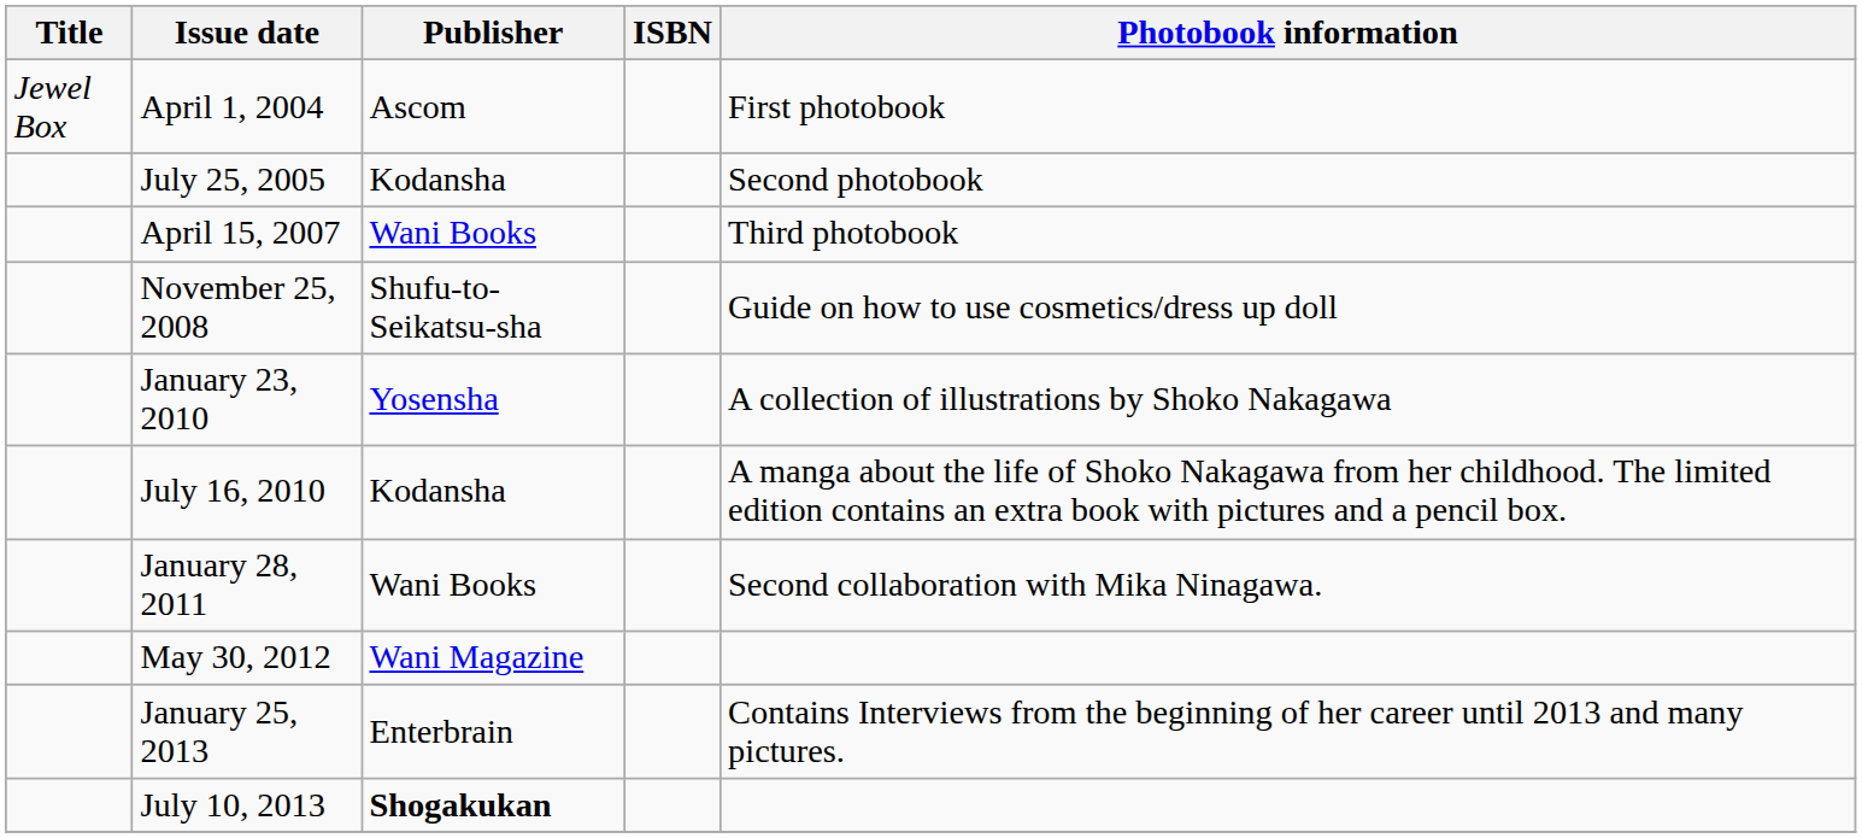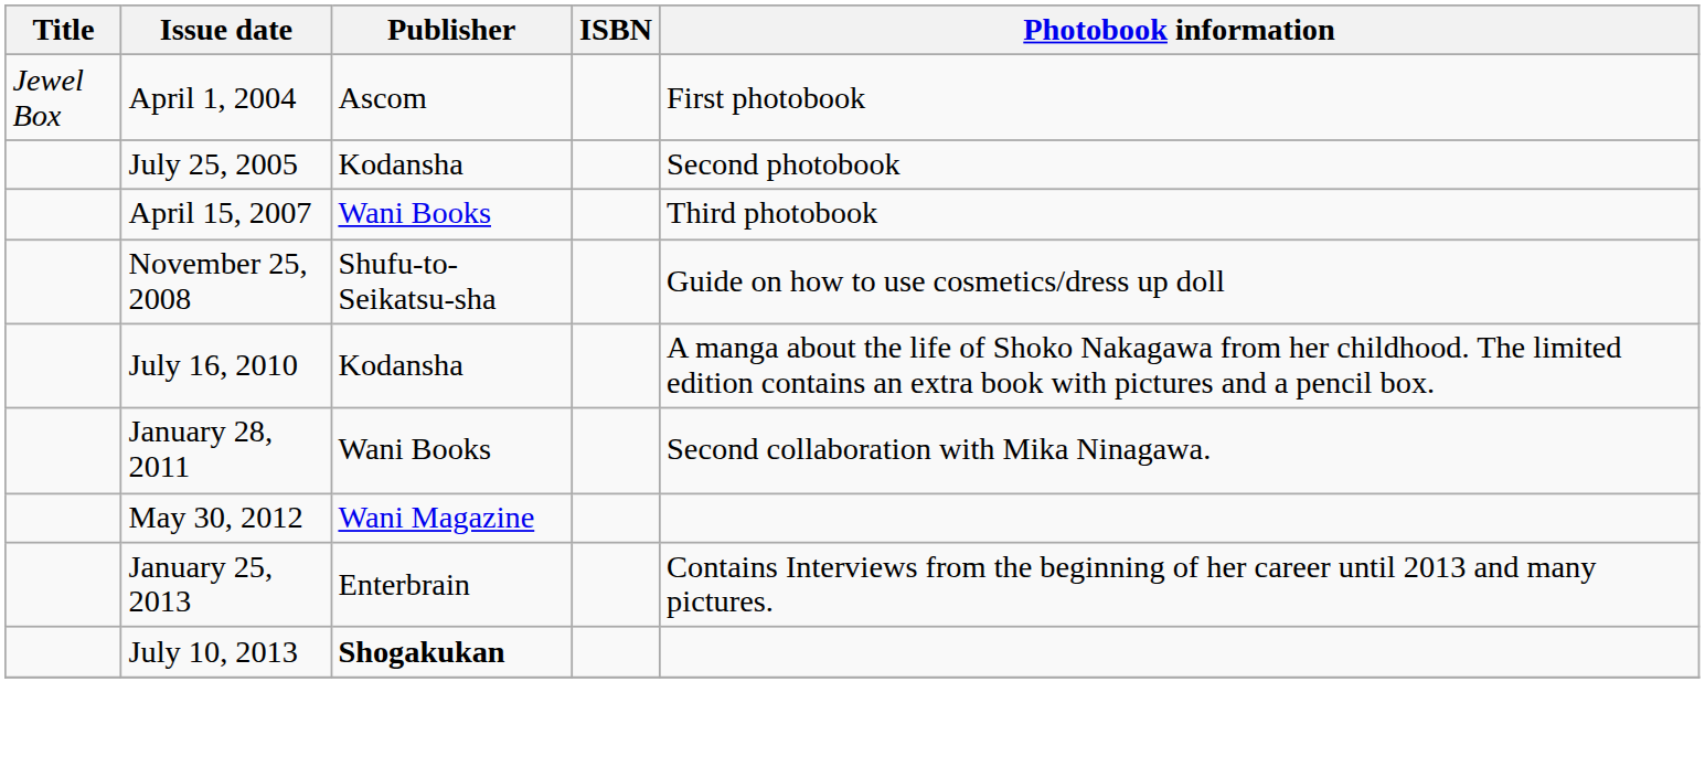- row: January 23, 2010 | Yosensha | A collection of illustrations by Shoko Nakagawa
